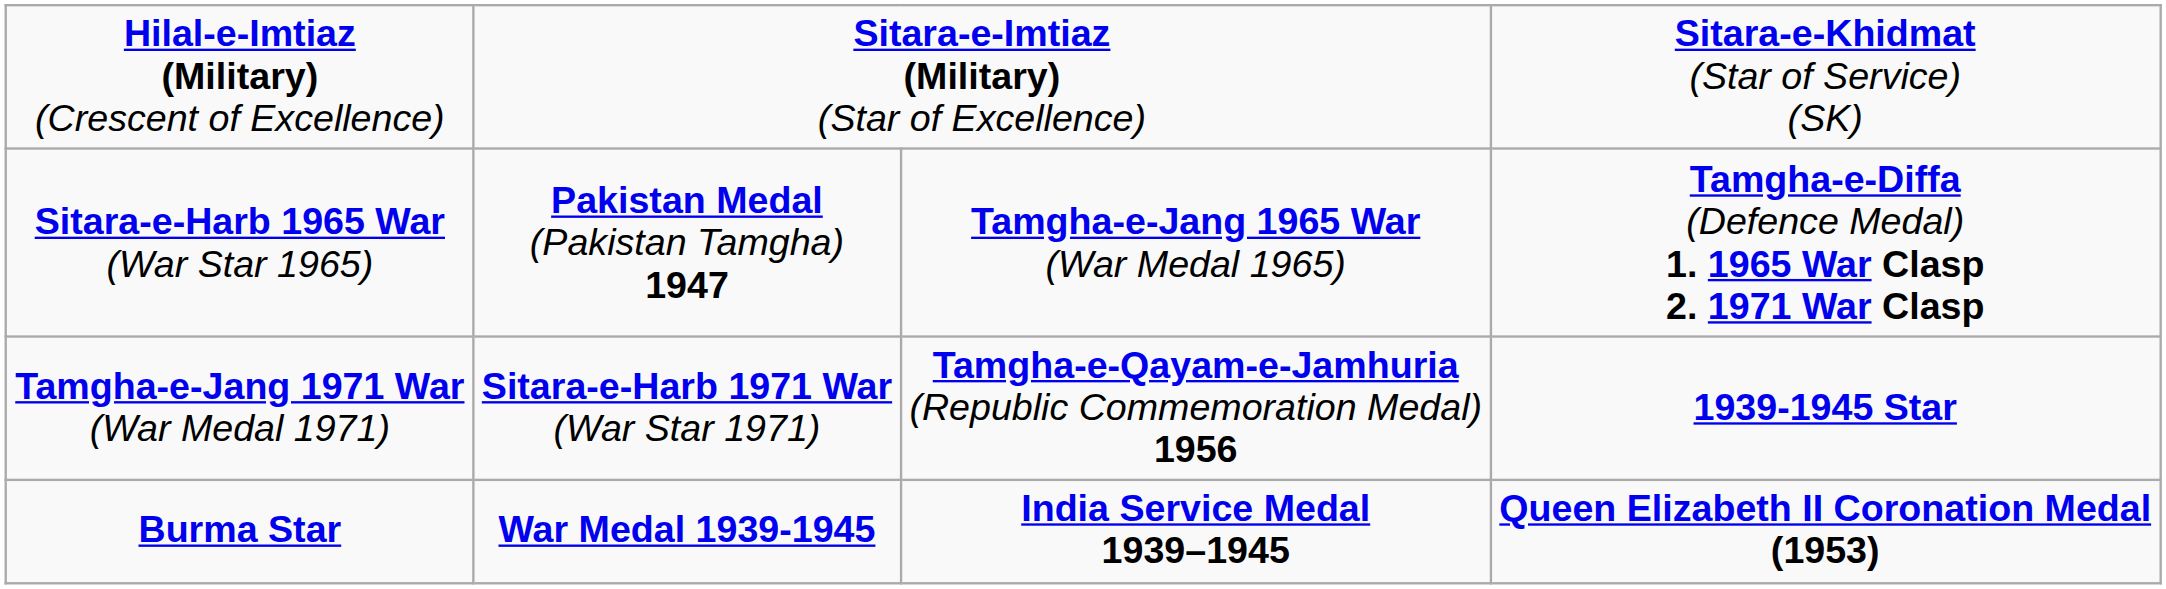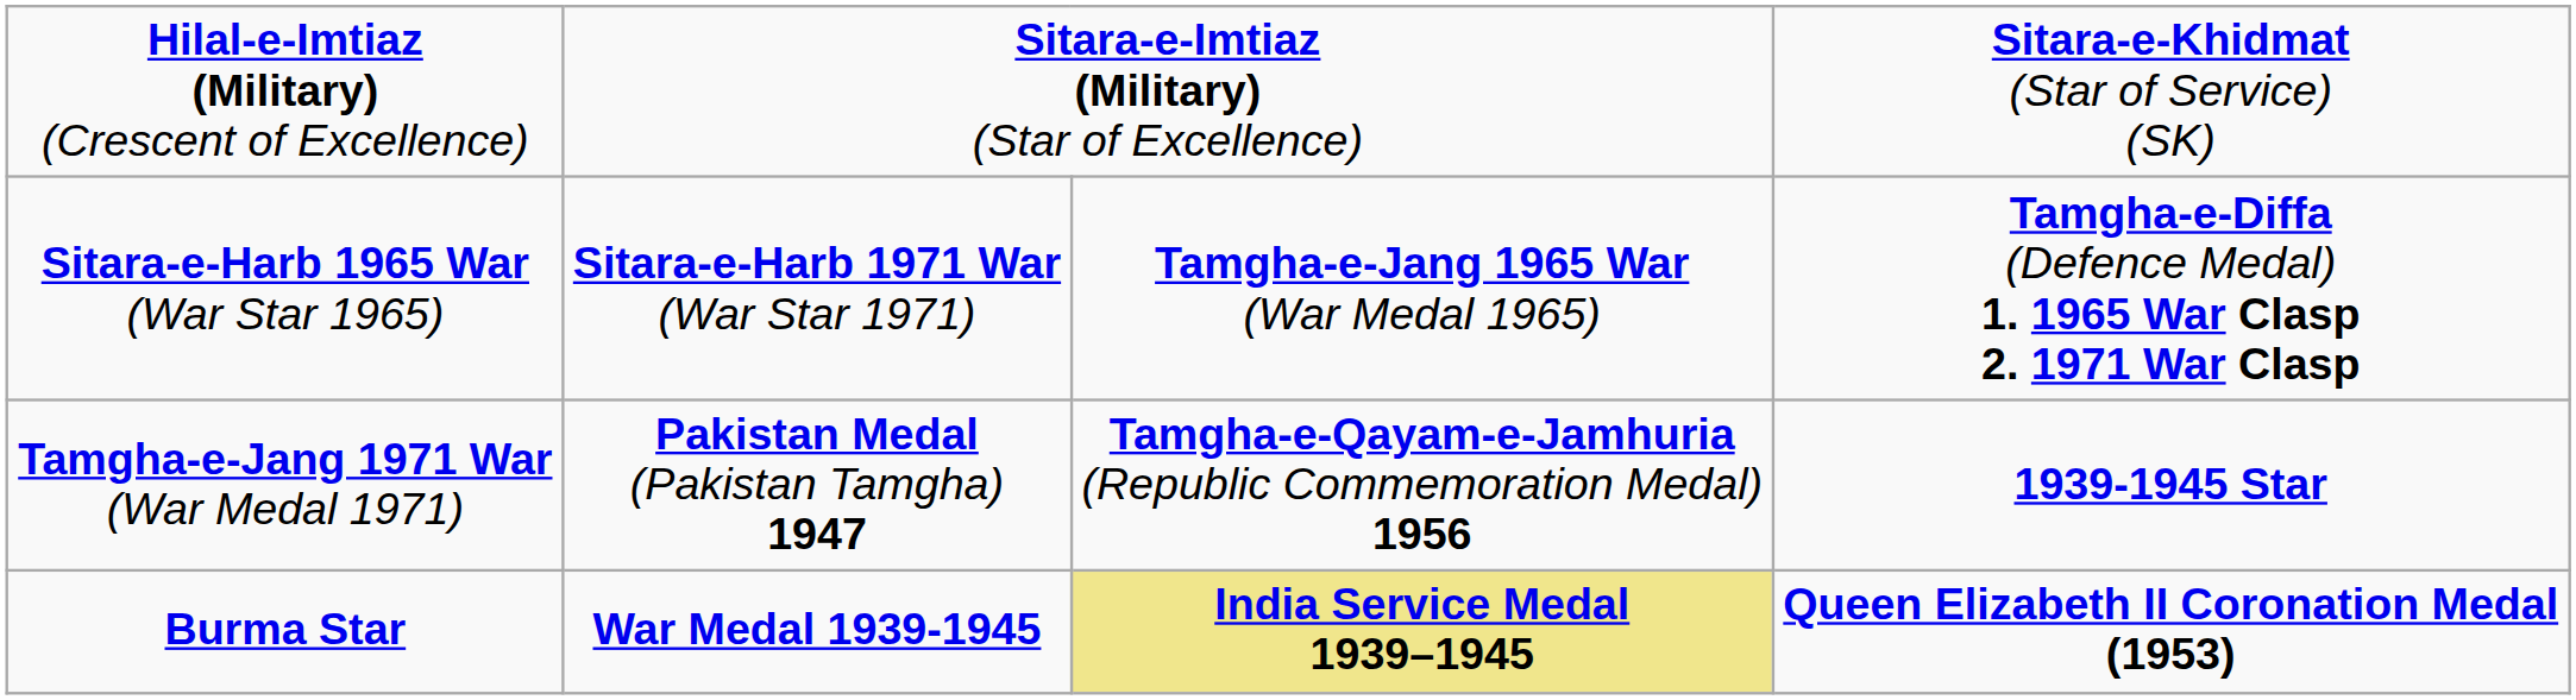Sitara-e-Harb 1965 War (War Star 1965) | column 2: Pakistan Medal (Pakistan Tamgha) 1947 -> Sitara-e-Harb 1971 War (War Star 1971)
Tamgha-e-Jang 1971 War (War Medal 1971) | column 2: Sitara-e-Harb 1971 War (War Star 1971) -> Pakistan Medal (Pakistan Tamgha) 1947
Burma Star | column 3: no background -> khaki background
